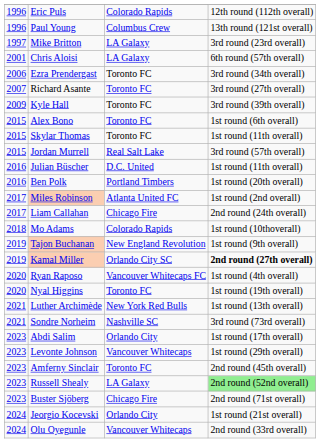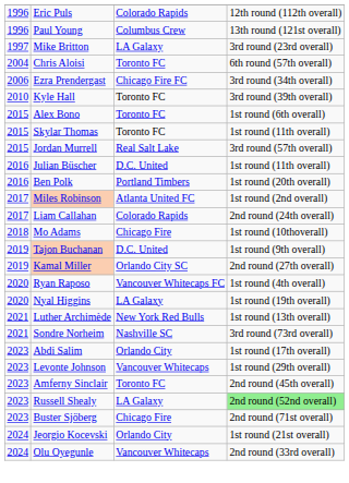Chris Aloisi | column 1: 2001 -> 2004
Chris Aloisi | column 3: LA Galaxy -> Toronto FC
Ezra Prendergast | column 3: Toronto FC -> Chicago Fire FC
- row: 2007 | Richard Asante | Toronto FC | 3rd round (27th overall)
Kyle Hall | column 1: 2009 -> 2010
Liam Callahan | column 3: Chicago Fire -> Colorado Rapids
Mo Adams | column 3: Colorado Rapids -> Chicago Fire
Tajon Buchanan | column 3: New England Revolution -> D.C. United
Kamal Miller | column 4: bold -> normal
Nyal Higgins | column 3: Toronto FC -> LA Galaxy
